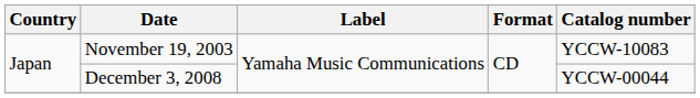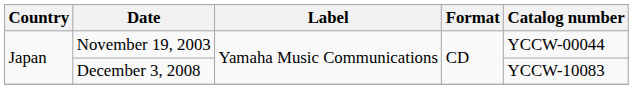November 19, 2003 | Catalog number: YCCW-10083 -> YCCW-00044
December 3, 2008 | Catalog number: YCCW-00044 -> YCCW-10083
